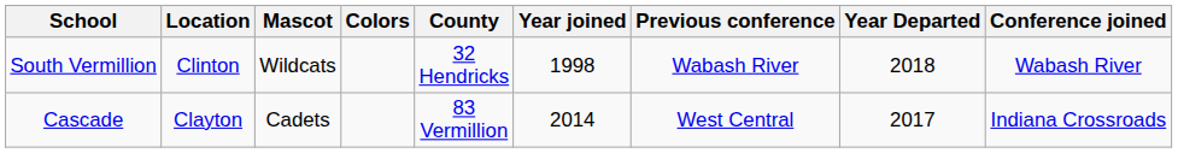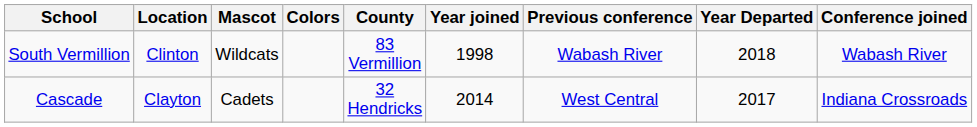South Vermillion | County: 32 Hendricks -> 83 Vermillion
Cascade | County: 83 Vermillion -> 32 Hendricks
